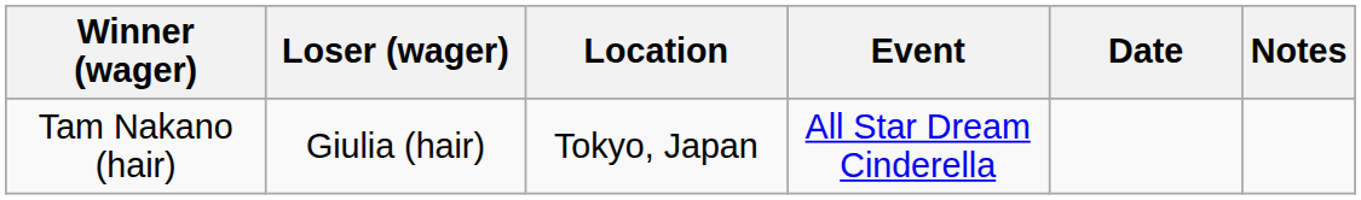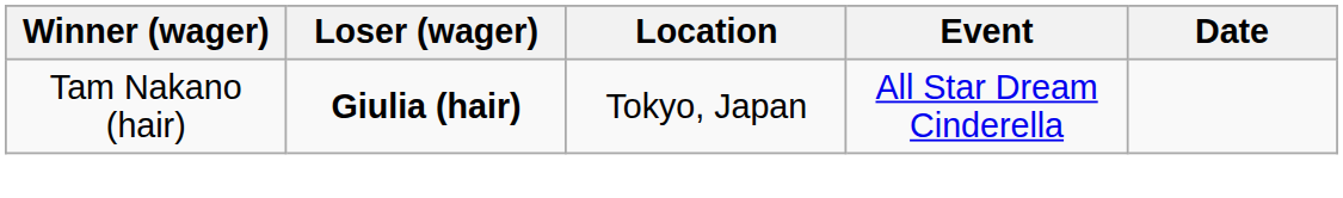- column: Notes
Tam Nakano (hair) | Loser (wager): normal -> bold
